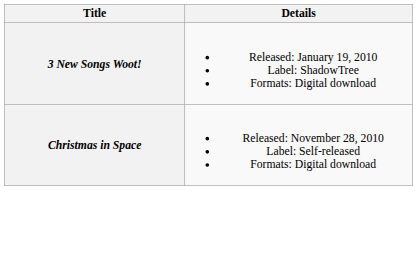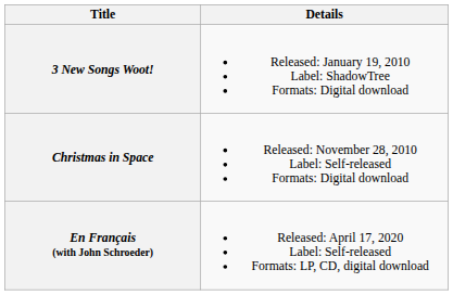+ row: En Français (with John Schroeder) | Released: April 17, 2020 Label: Self-released Formats: LP, CD, digital download
